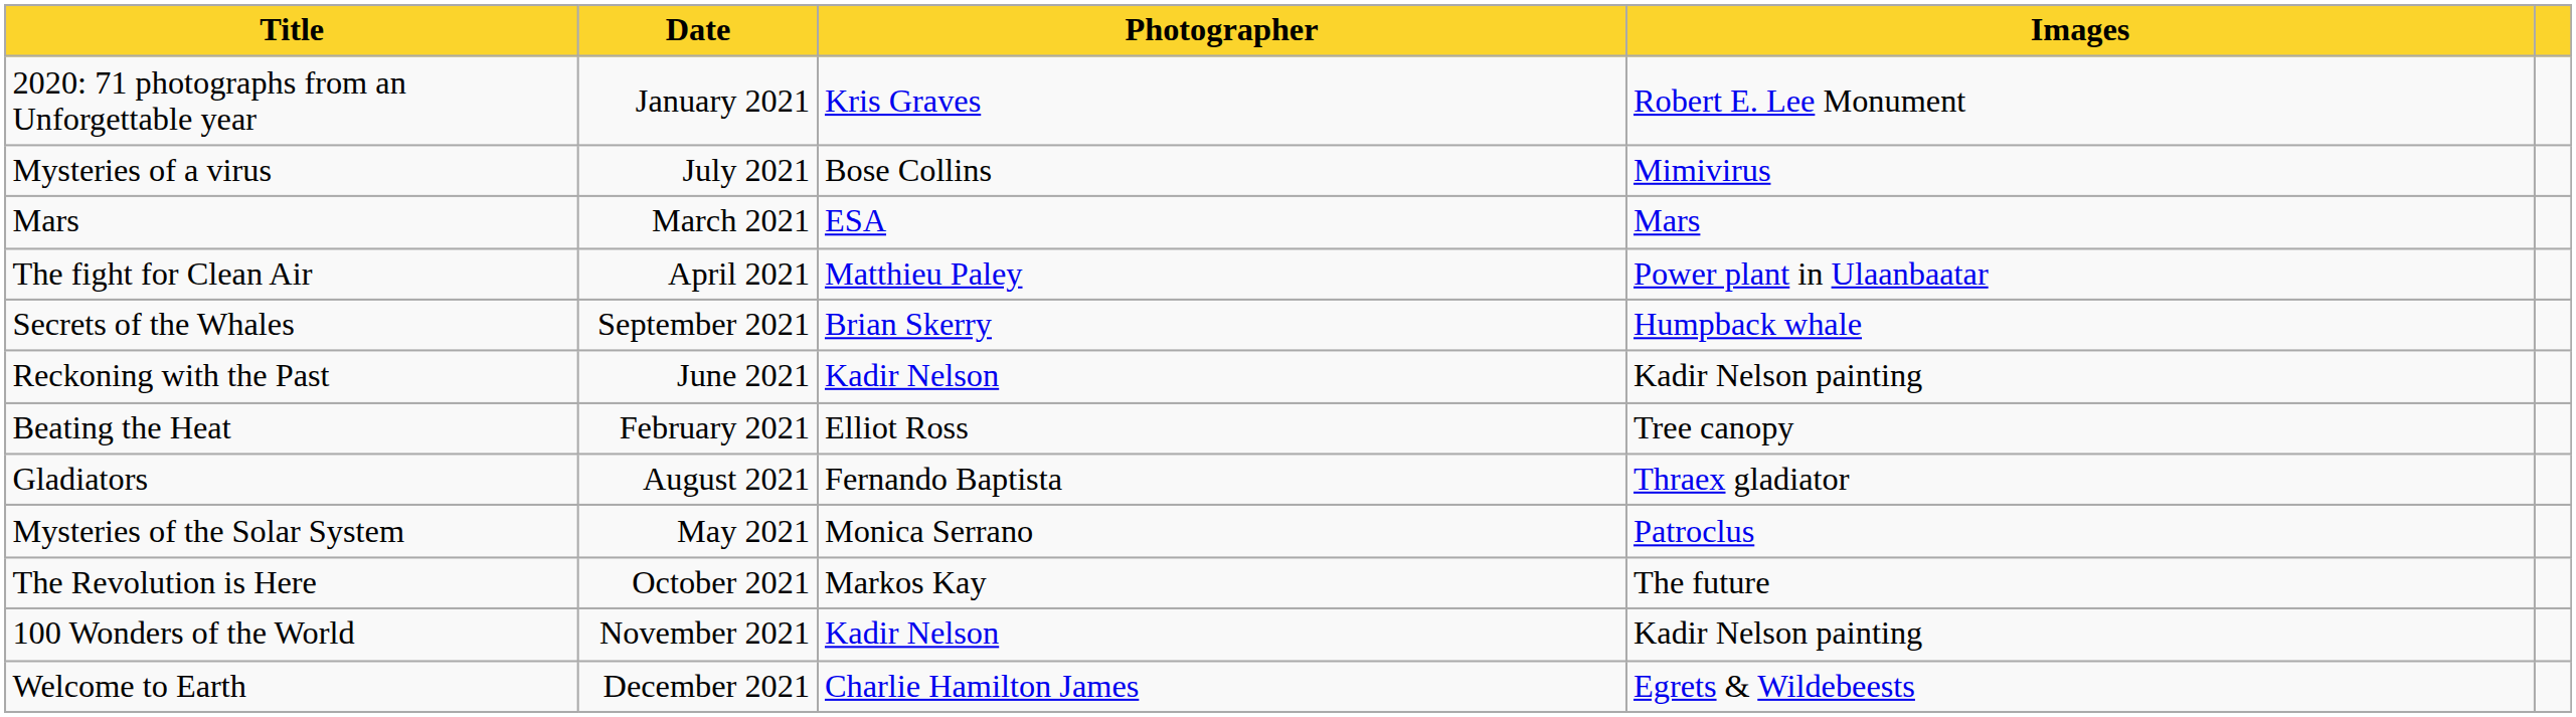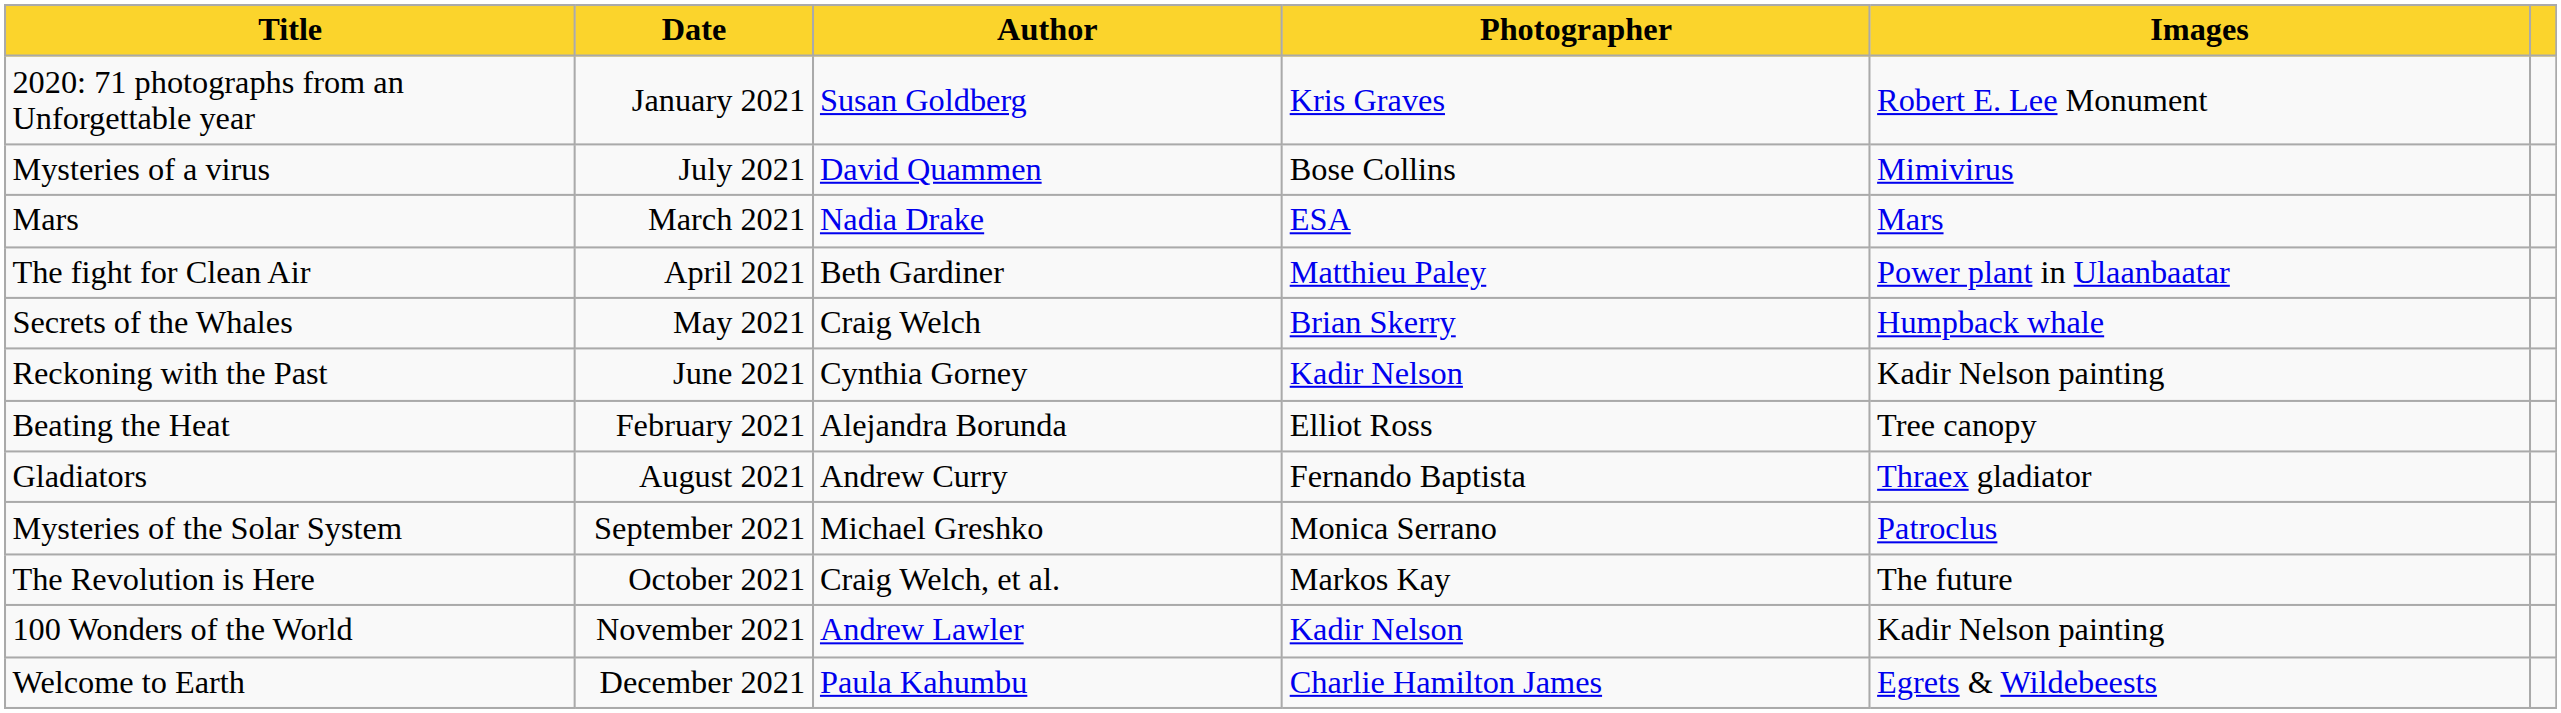+ column: Author | Susan Goldberg | David Quammen | Nadia Drake | Beth Gardiner | Craig Welch | Cynthia Gorney | Alejandra Borunda | Andrew Curry | Michael Greshko | Craig Welch, et al. | Andrew Lawler | Paula Kahumbu
Secrets of the Whales | Date: September 2021 -> May 2021
Mysteries of the Solar System | Date: May 2021 -> September 2021
